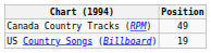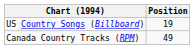rows swapped: Canada Country Tracks (RPM) <-> US Country Songs (Billboard)
